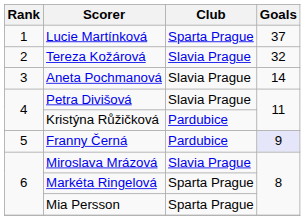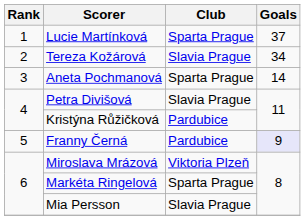Tereza Kožárová | Goals: 32 -> 34
Aneta Pochmanová | Club: Slavia Prague -> Sparta Prague
Miroslava Mrázová | Club: Slavia Prague -> Viktoria Plzeň
Mia Persson | Club: Sparta Prague -> Slavia Prague
